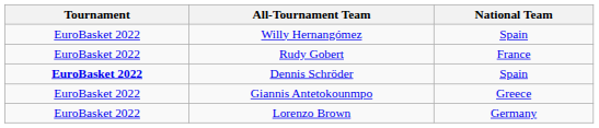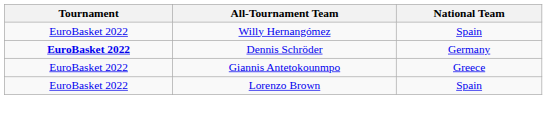- row: EuroBasket 2022 | Rudy Gobert | France
Dennis Schröder | National Team: Spain -> Germany
Lorenzo Brown | National Team: Germany -> Spain
